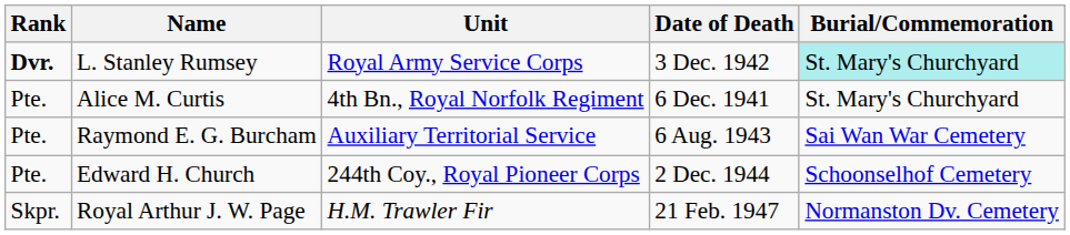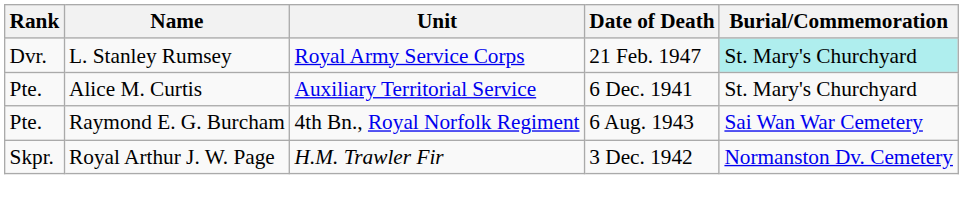L. Stanley Rumsey | Rank: bold -> normal
L. Stanley Rumsey | Date of Death: 3 Dec. 1942 -> 21 Feb. 1947
Alice M. Curtis | Unit: 4th Bn., Royal Norfolk Regiment -> Auxiliary Territorial Service
Raymond E. G. Burcham | Unit: Auxiliary Territorial Service -> 4th Bn., Royal Norfolk Regiment
- row: Pte. | Edward H. Church | 244th Coy., Royal Pioneer Corps | 2 Dec. 1944 | Schoonselhof Cemetery
Royal Arthur J. W. Page | Date of Death: 21 Feb. 1947 -> 3 Dec. 1942
